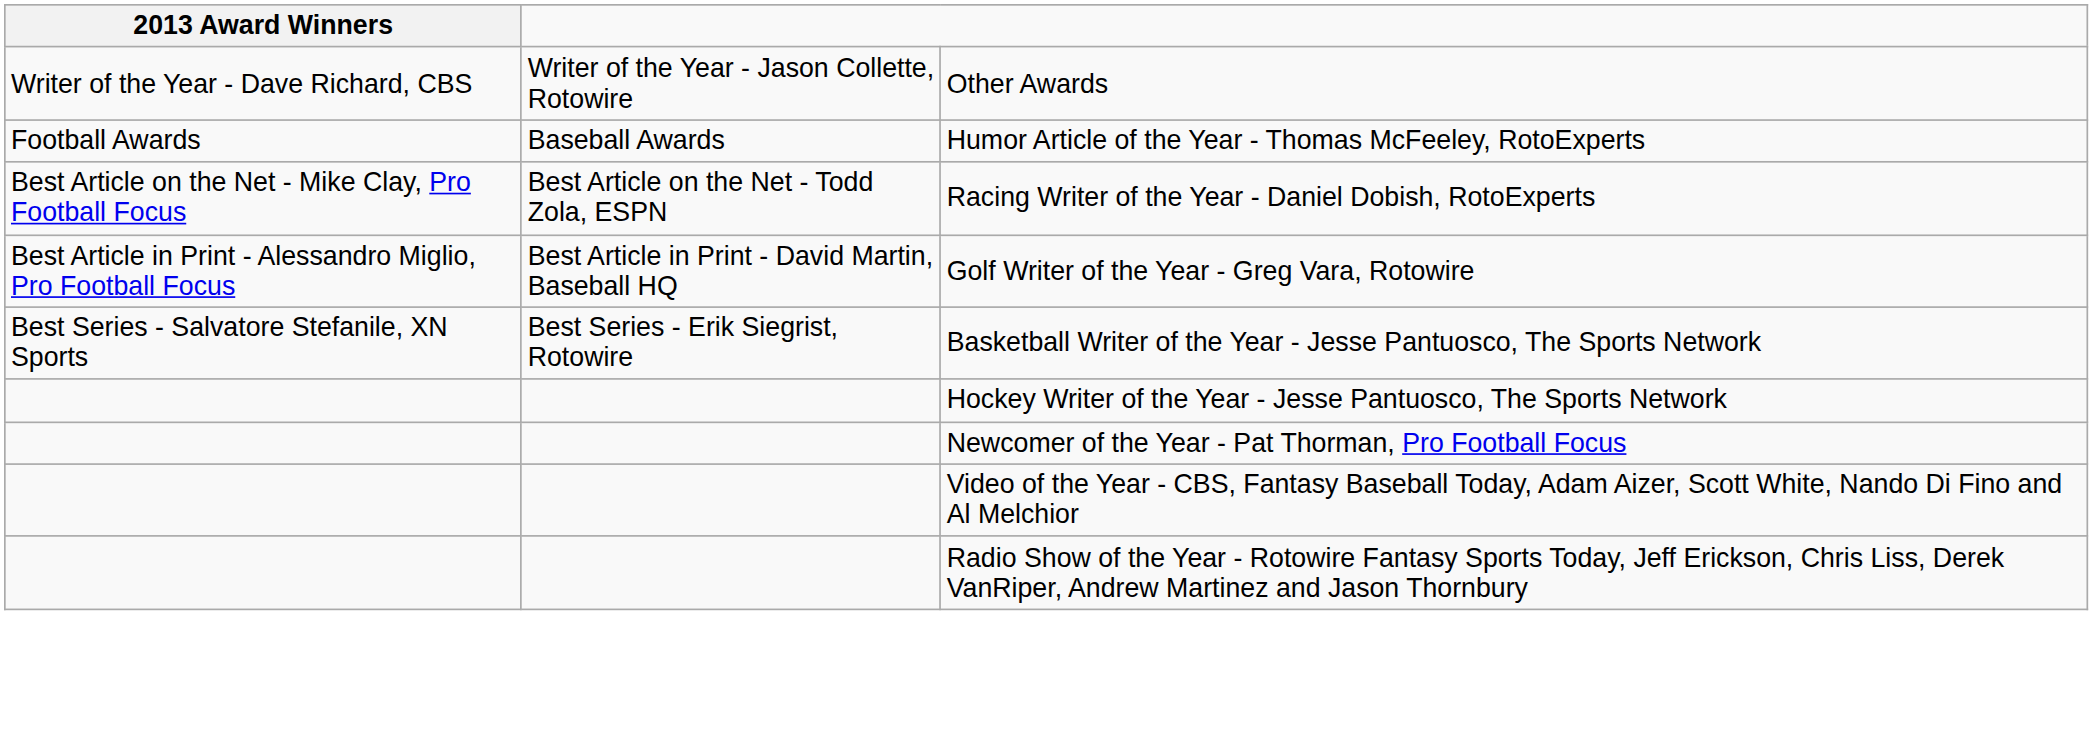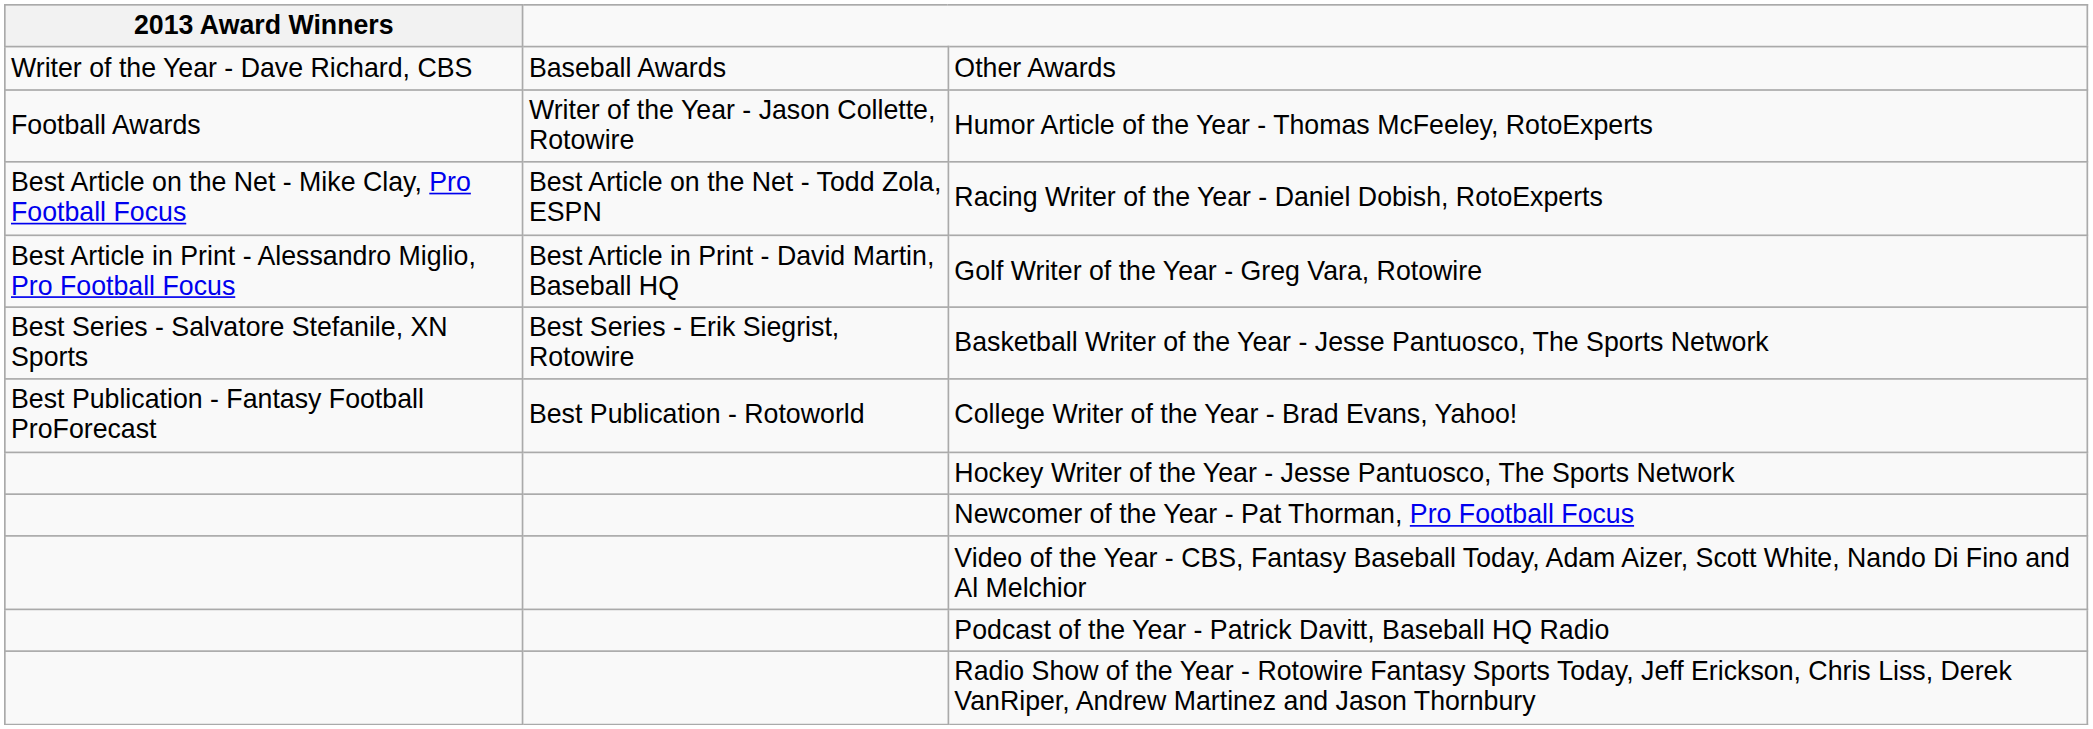Other Awards | column 2: Writer of the Year - Jason Collette, Rotowire -> Baseball Awards
Humor Article of the Year - Thomas McFeeley, RotoExperts | column 2: Baseball Awards -> Writer of the Year - Jason Collette, Rotowire
+ row: Best Publication - Fantasy Football ProForecast | Best Publication - Rotoworld | College Writer of the Year - Brad Evans, Yahoo!
+ row: Podcast of the Year - Patrick Davitt, Baseball HQ Radio
